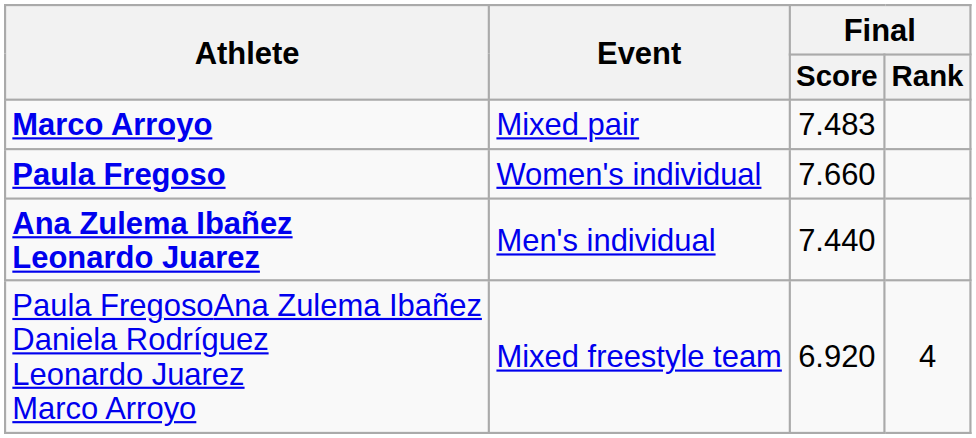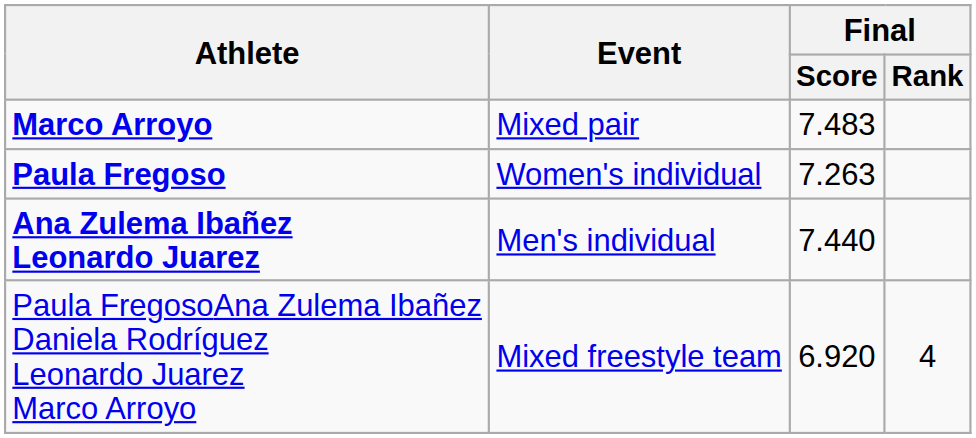Paula Fregoso | Final / Score: 7.660 -> 7.263
